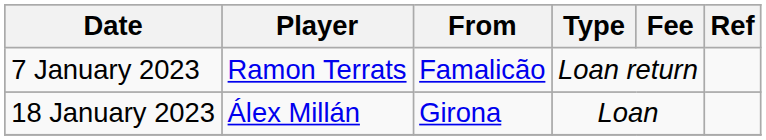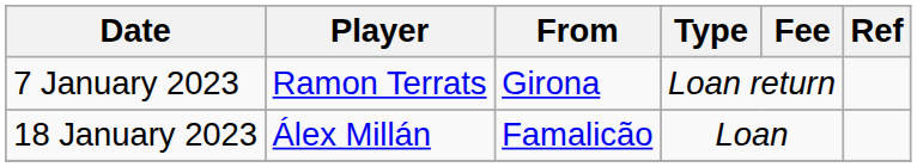7 January 2023 | From: Famalicão -> Girona
18 January 2023 | From: Girona -> Famalicão
